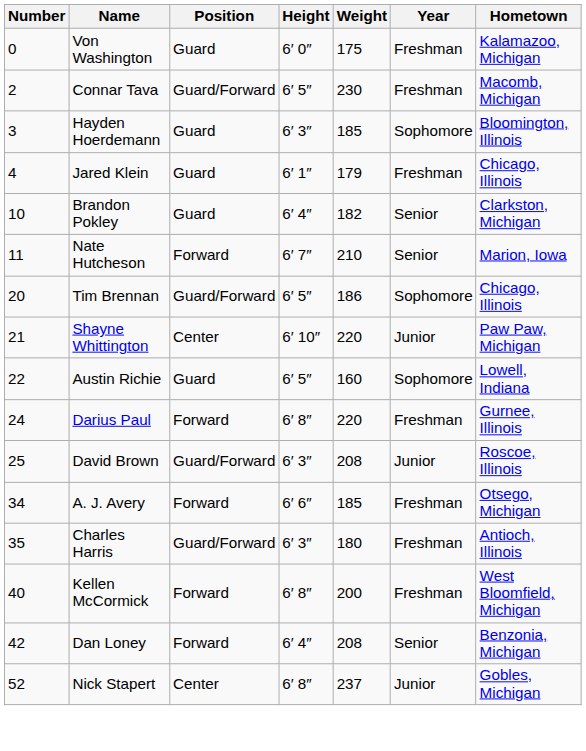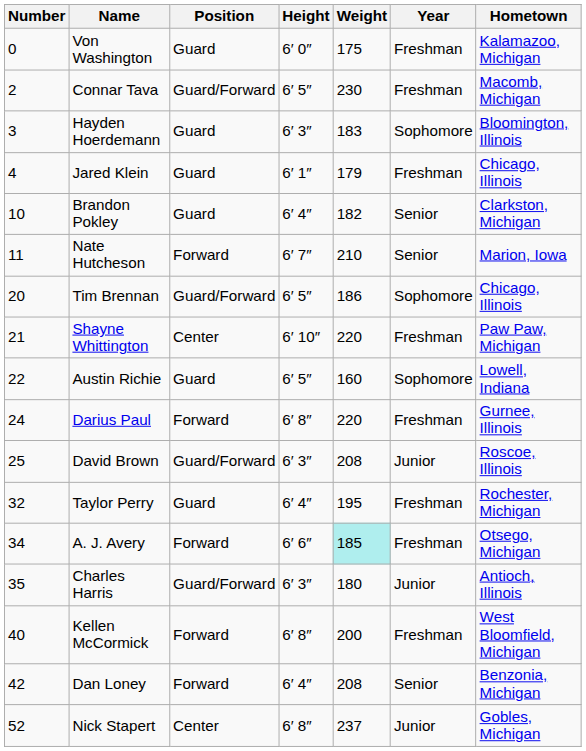Hayden Hoerdemann | Weight: 185 -> 183
Shayne Whittington | Year: Junior -> Freshman
+ row: 32 | Taylor Perry | Guard | 6′ 4″ | 195 | Freshman | Rochester, Michigan
A. J. Avery | Weight: no background -> paleturquoise background
Charles Harris | Year: Freshman -> Junior
